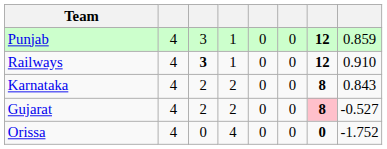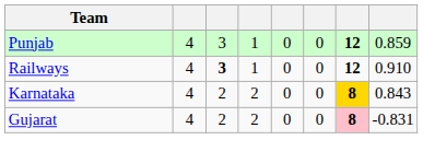Karnataka | column 7: no background -> gold background
Gujarat | column 8: -0.527 -> -0.831
- row: Orissa | 4 | 0 | 4 | 0 | 0 | 0 | -1.752
